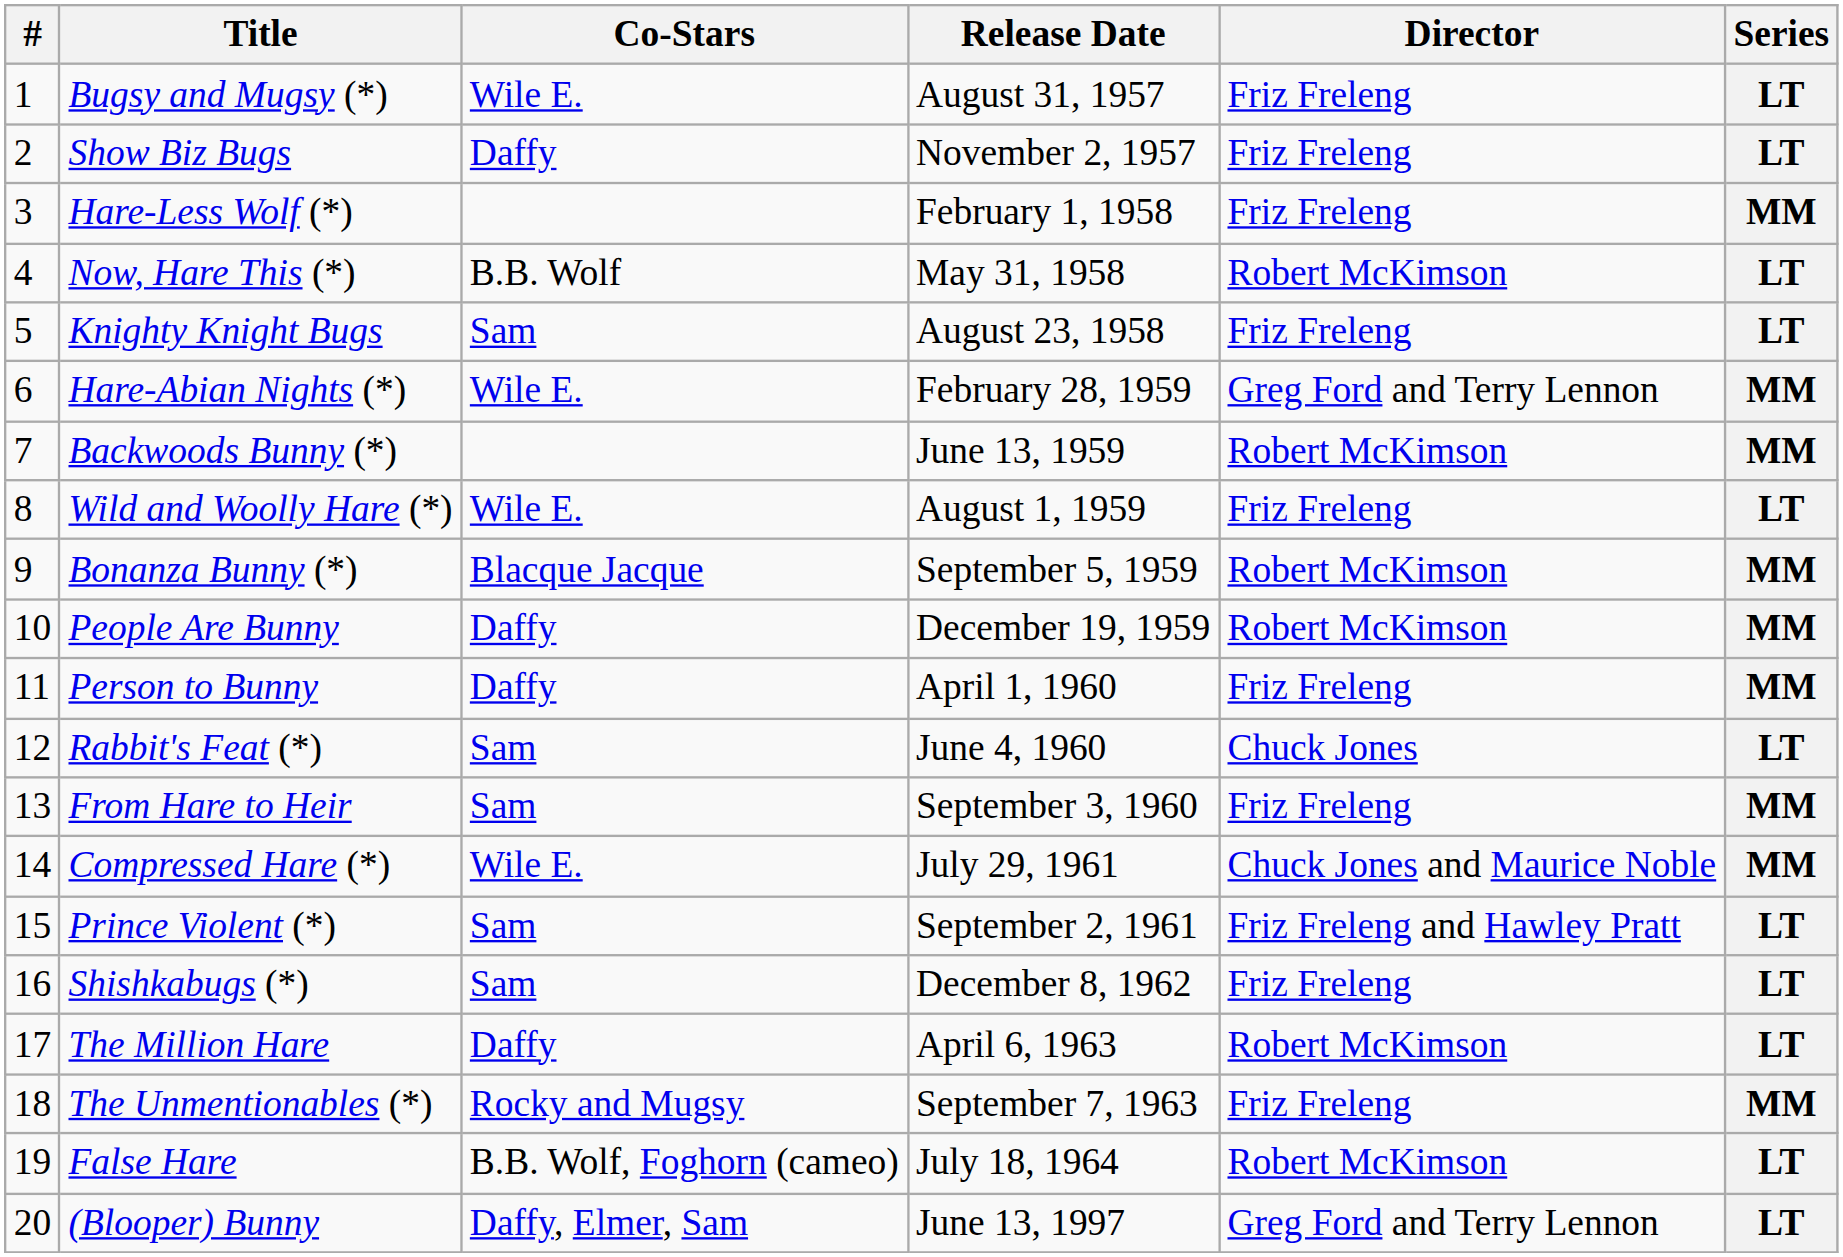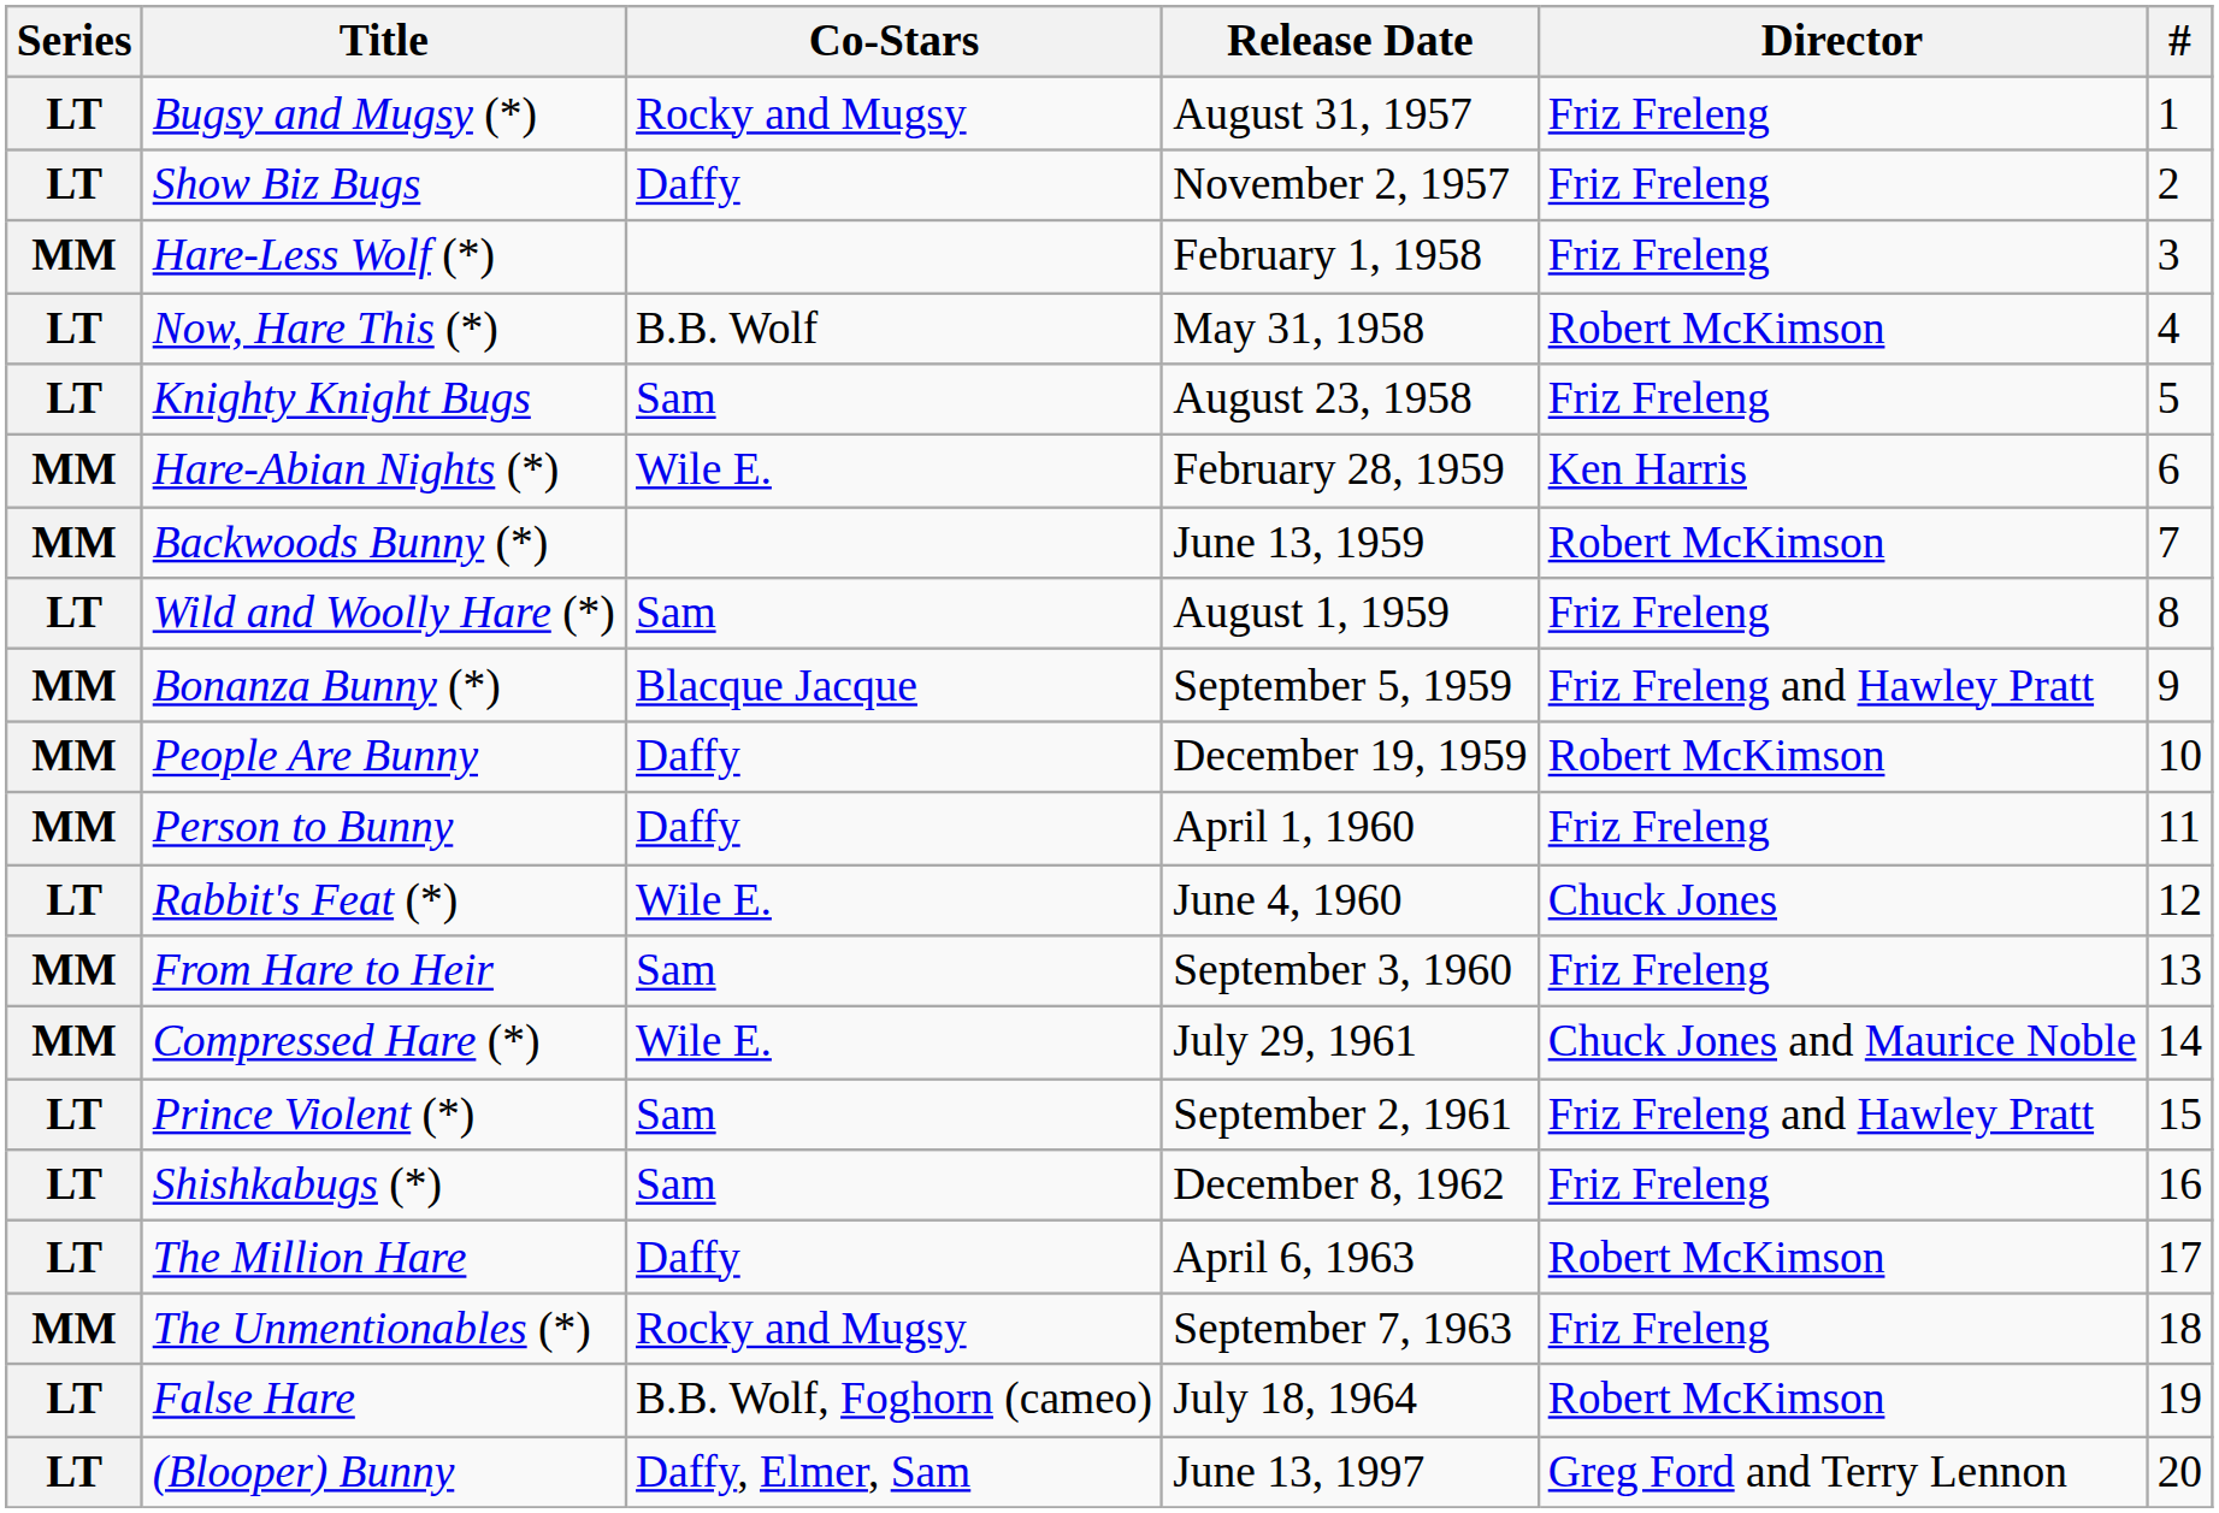columns swapped: # <-> Series
Bugsy and Mugsy (*) | Co-Stars: Wile E. -> Rocky and Mugsy
Hare-Abian Nights (*) | Director: Greg Ford and Terry Lennon -> Ken Harris
Wild and Woolly Hare (*) | Co-Stars: Wile E. -> Sam
Bonanza Bunny (*) | Director: Robert McKimson -> Friz Freleng and Hawley Pratt
Rabbit's Feat (*) | Co-Stars: Sam -> Wile E.
